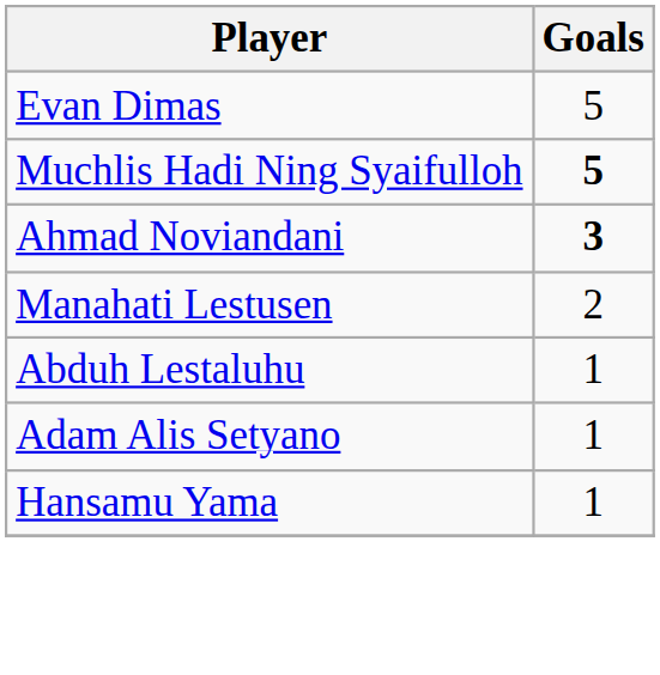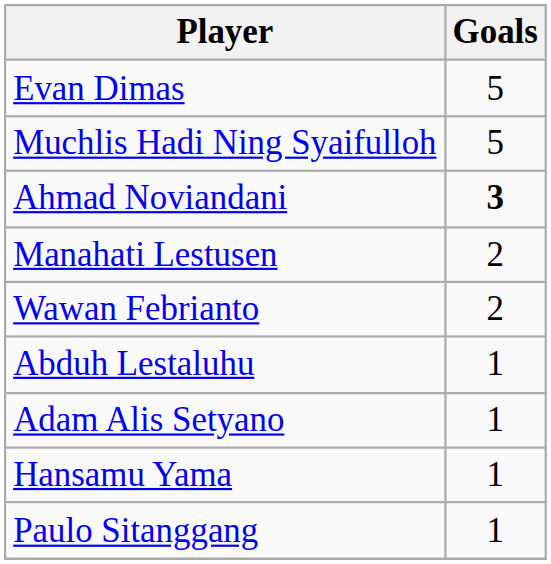Muchlis Hadi Ning Syaifulloh | Goals: bold -> normal
+ row: Wawan Febrianto | 2
+ row: Paulo Sitanggang | 1
